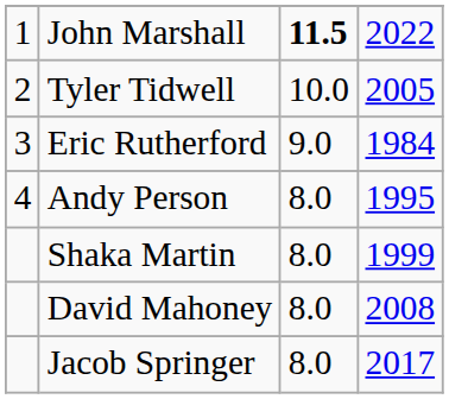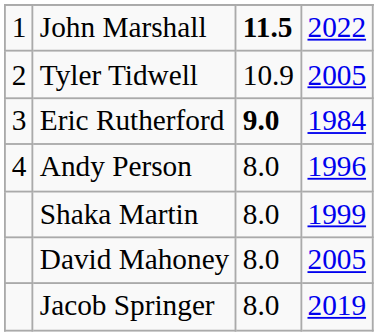Tyler Tidwell | column 3: 10.0 -> 10.9
Eric Rutherford | column 3: normal -> bold
Andy Person | column 4: 1995 -> 1996
David Mahoney | column 4: 2008 -> 2005
Jacob Springer | column 4: 2017 -> 2019
